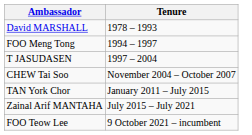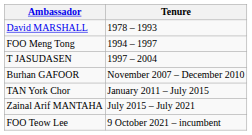- row: CHEW Tai Soo | November 2004 – October 2007
+ row: Burhan GAFOOR | November 2007 – December 2010
